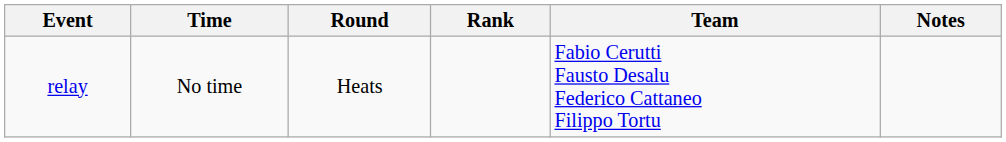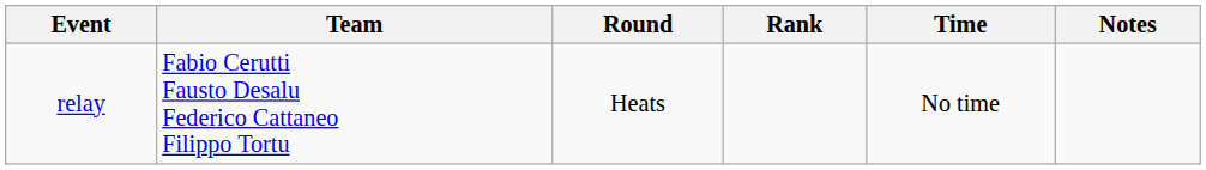columns swapped: Team <-> Time
